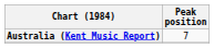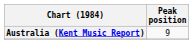Australia (Kent Music Report) | Peak position: 7 -> 9
